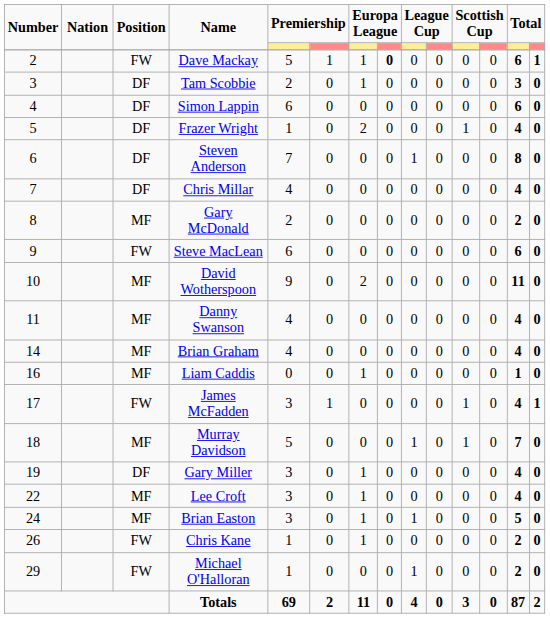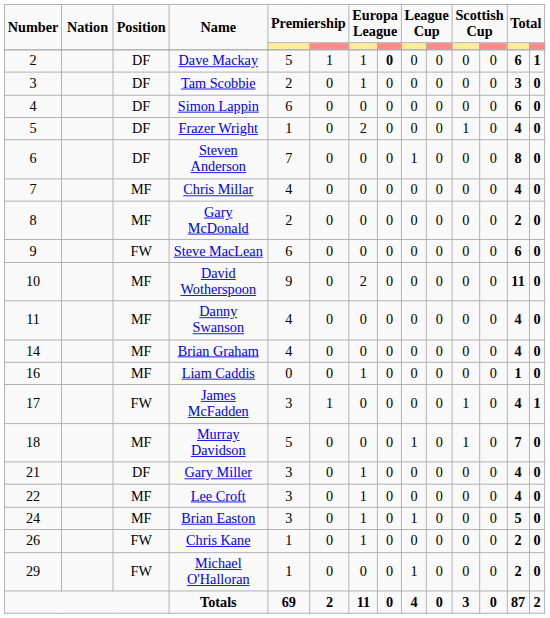Dave Mackay | Position: FW -> DF
Chris Millar | Position: DF -> MF
Gary Miller | Number: 19 -> 21
